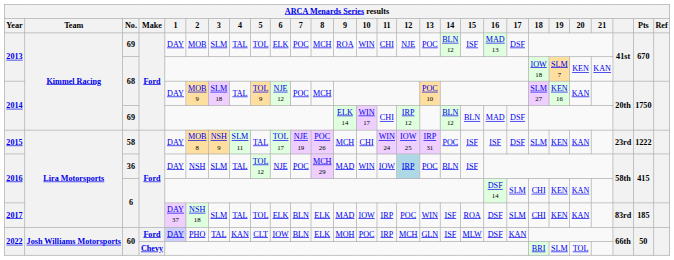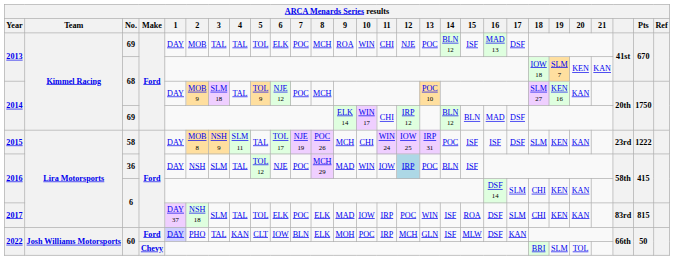2013 / 69 | 3: SLM -> TAL
2017 | 7: BLN -> POC
2017 | Pts: 185 -> 815
